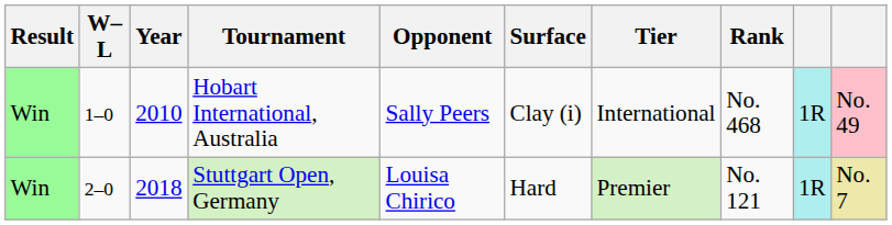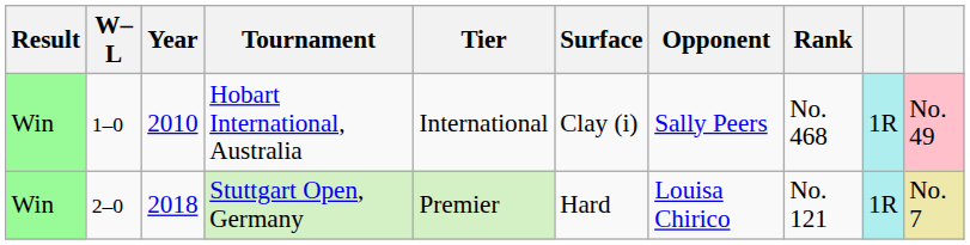columns swapped: Tier <-> Opponent
